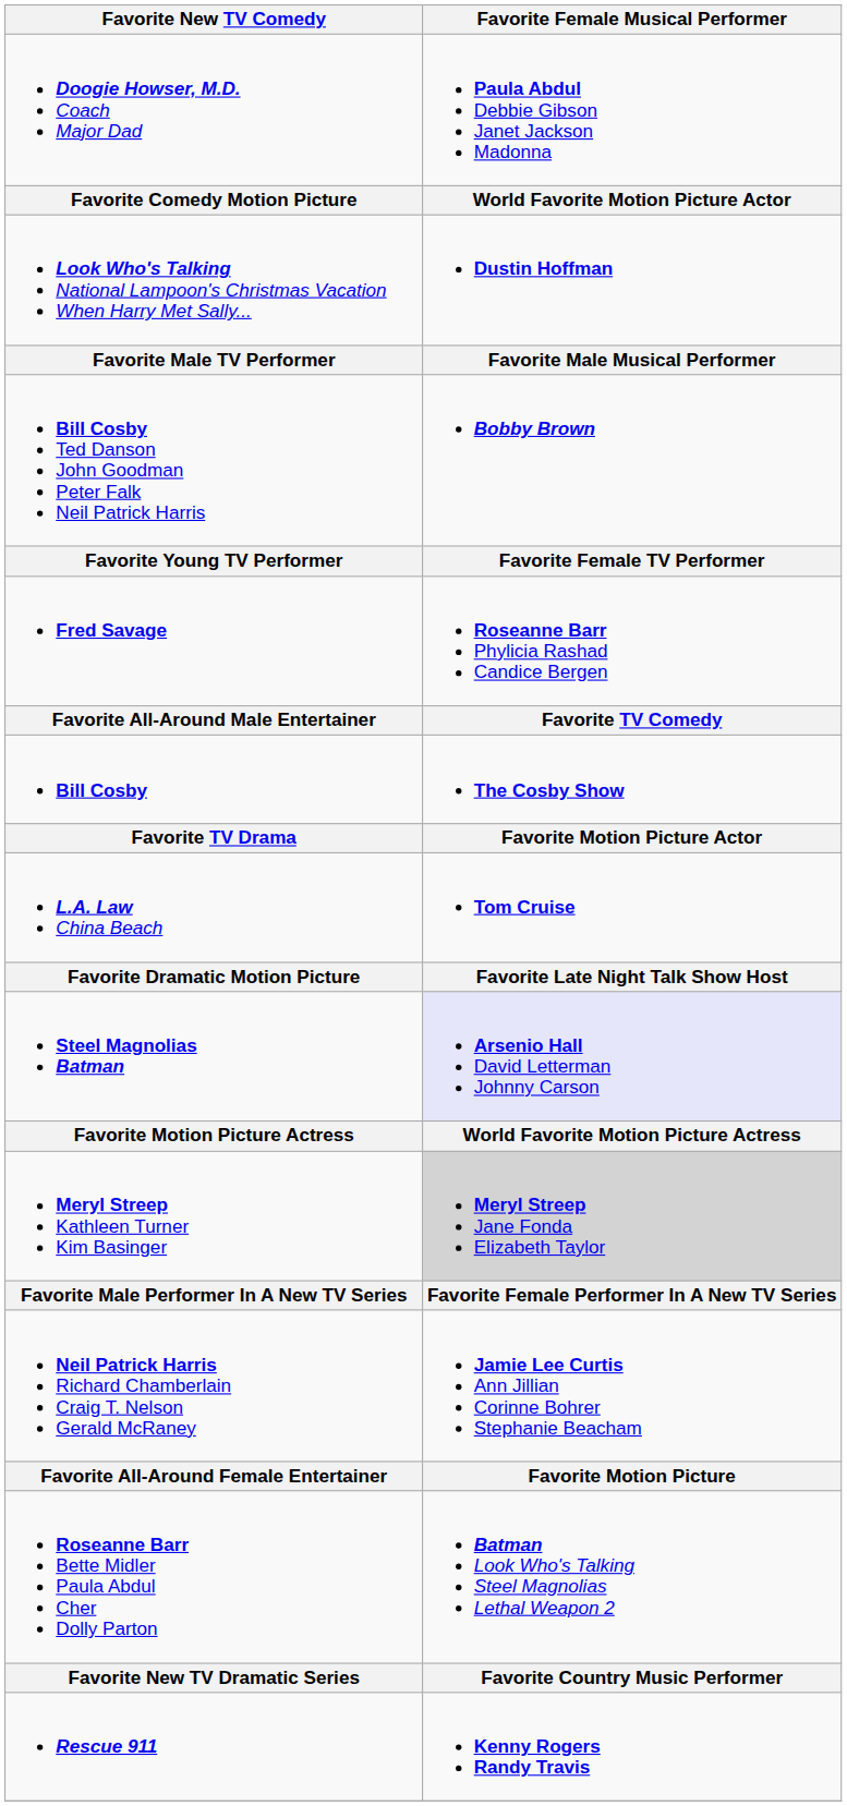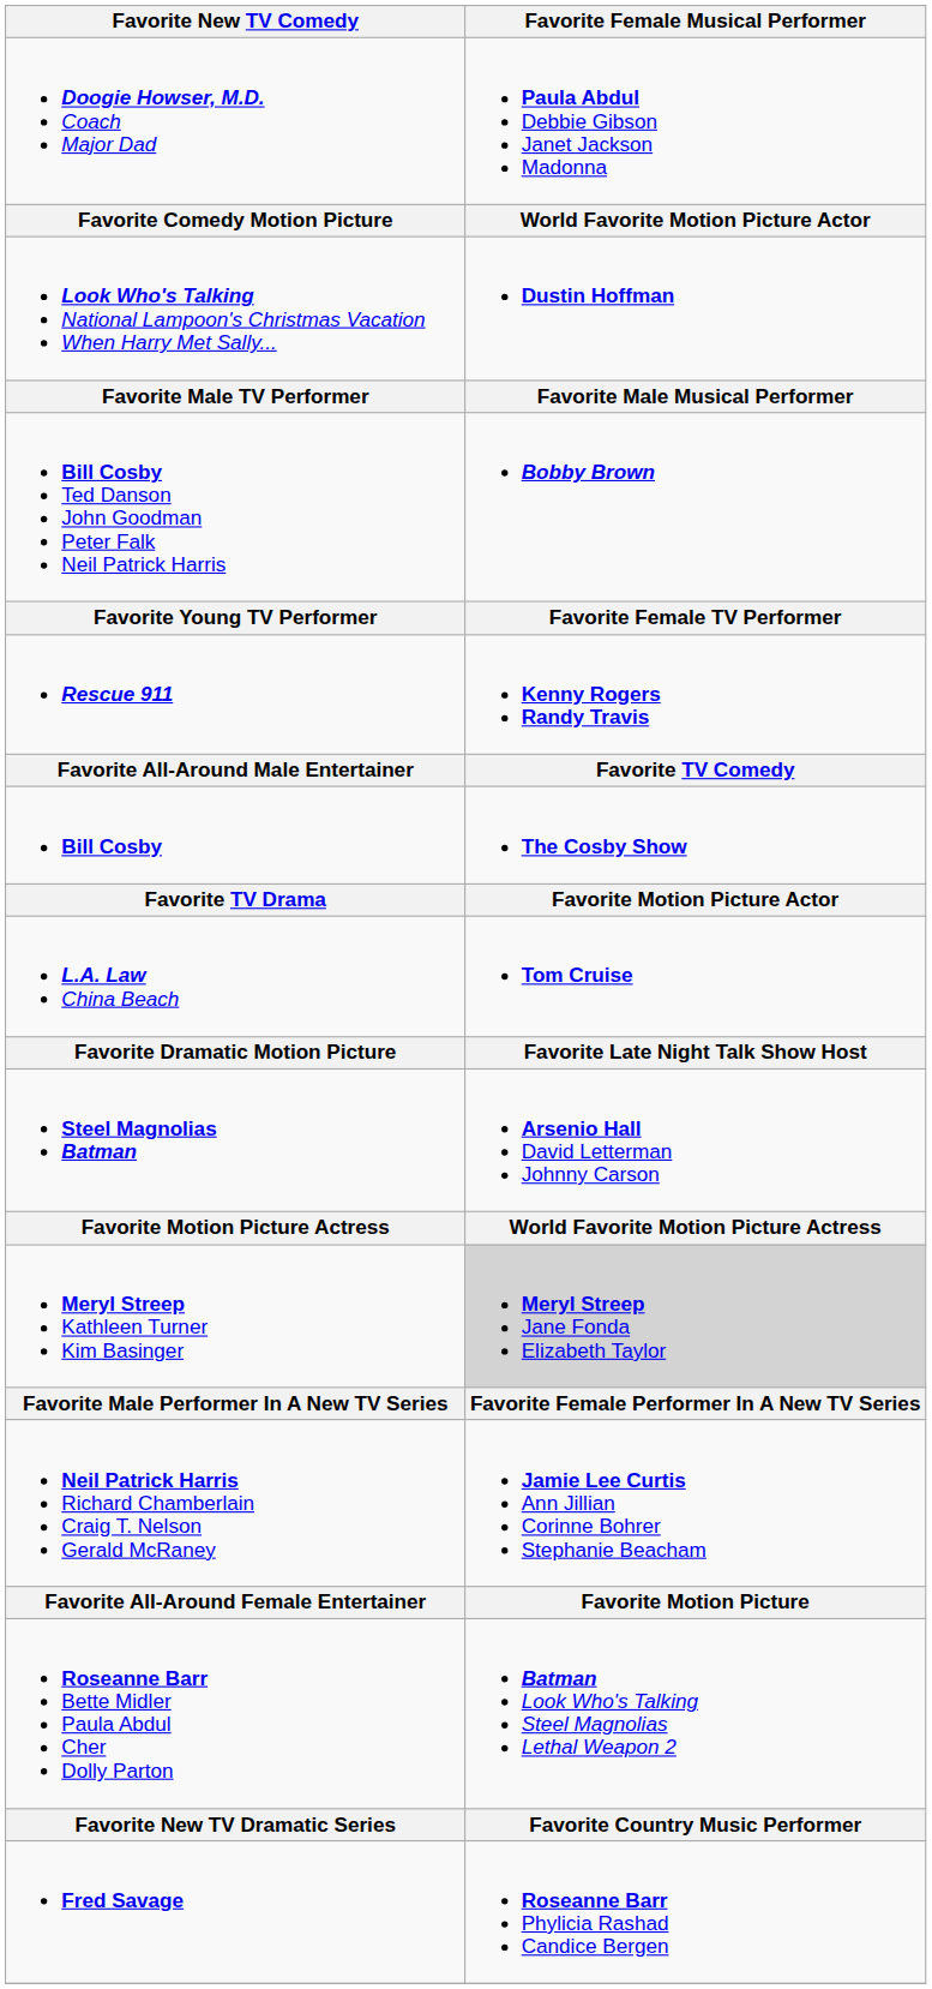rows swapped: Fred Savage <-> Rescue 911
Steel Magnolias Batman | Favorite Female Musical Performer: lavender background -> no background
